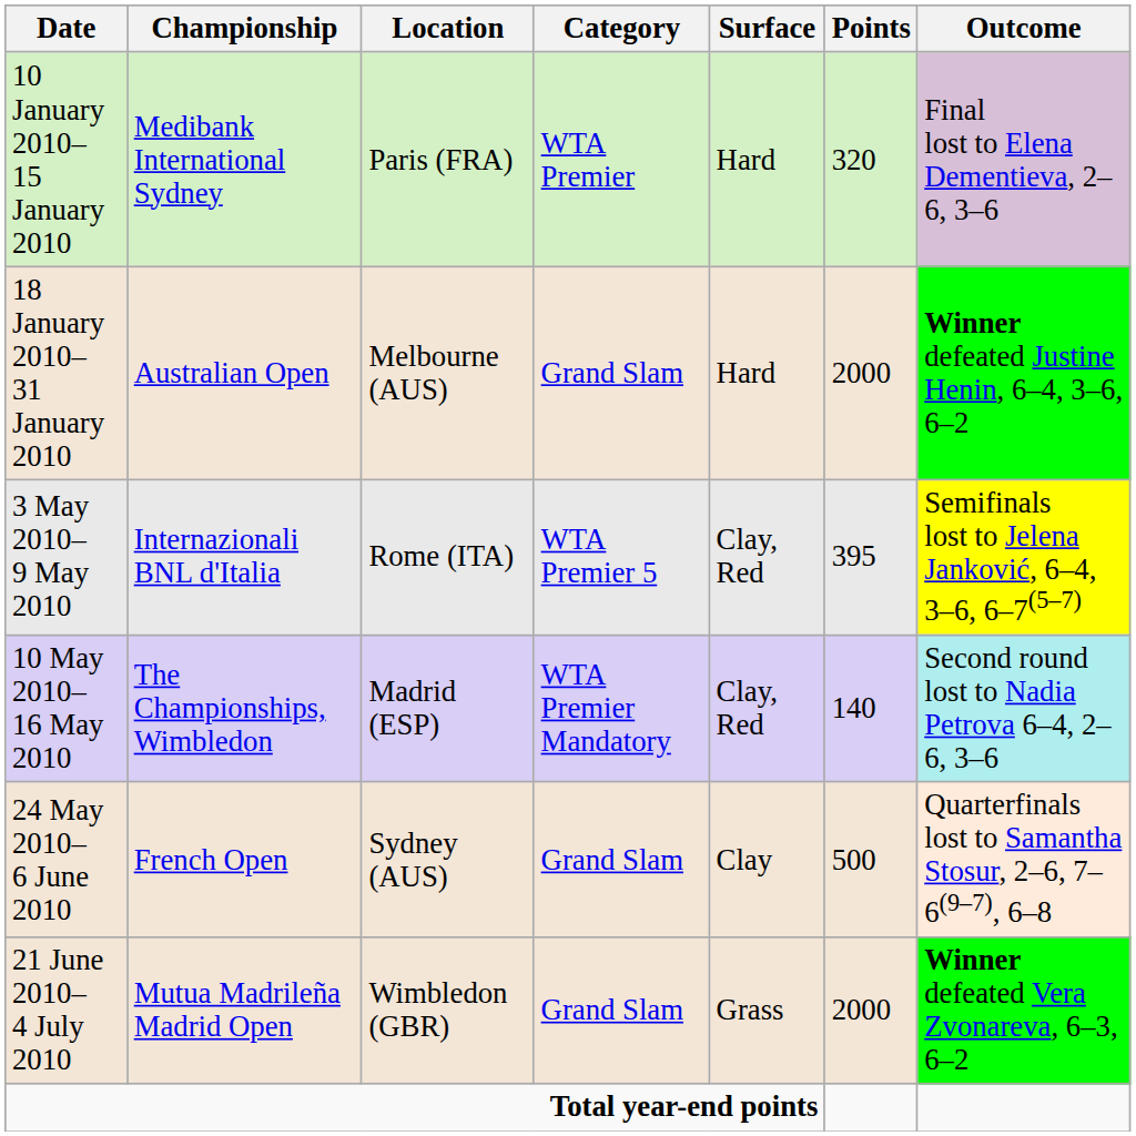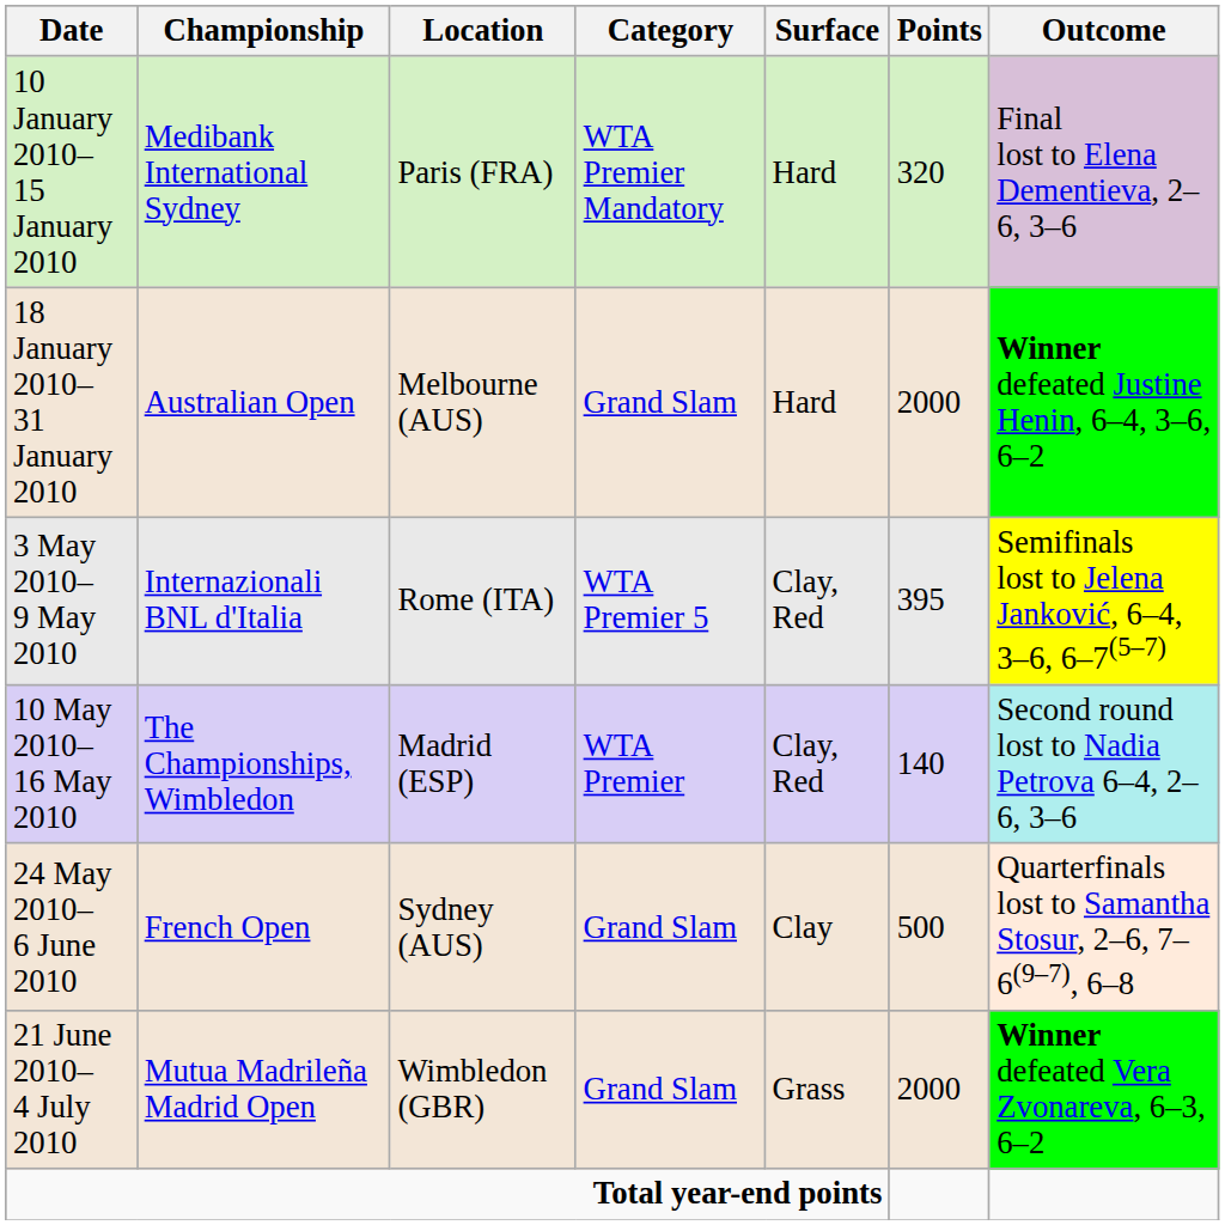10 January 2010– 15 January 2010 | Category: WTA Premier -> WTA Premier Mandatory
10 May 2010– 16 May 2010 | Category: WTA Premier Mandatory -> WTA Premier
